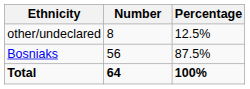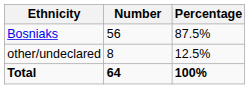rows swapped: Bosniaks <-> other/undeclared
